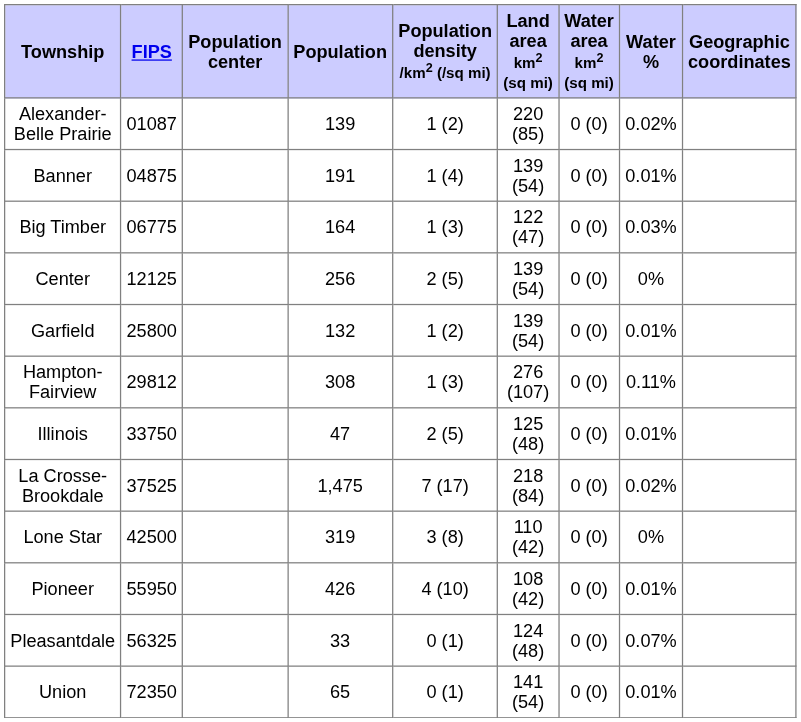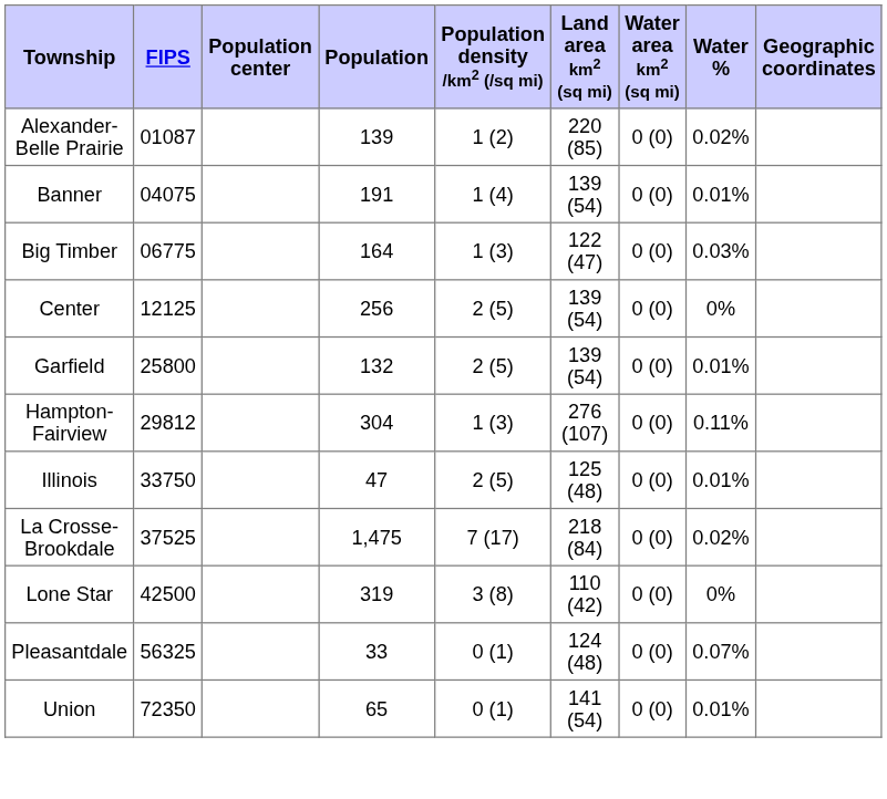Banner | FIPS: 04875 -> 04075
Garfield | Population density /km2 (/sq mi): 1 (2) -> 2 (5)
Hampton-Fairview | Population: 308 -> 304
- row: Pioneer | 55950 | 426 | 4 (10) | 108 (42) | 0 (0) | 0.01%
